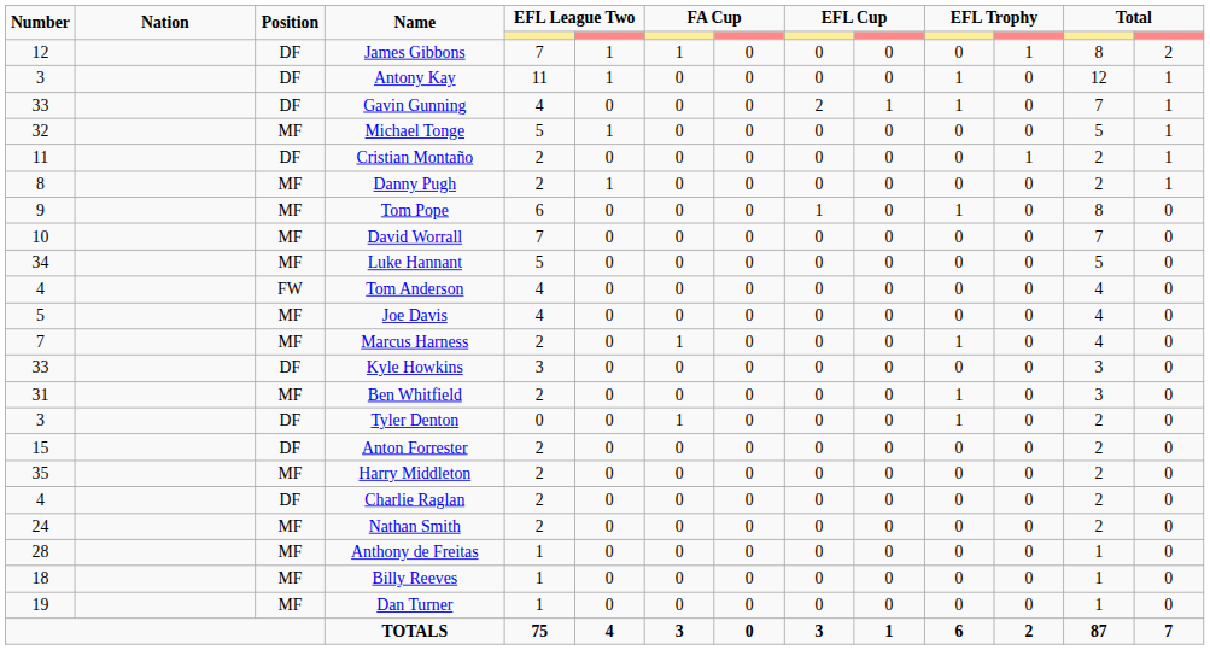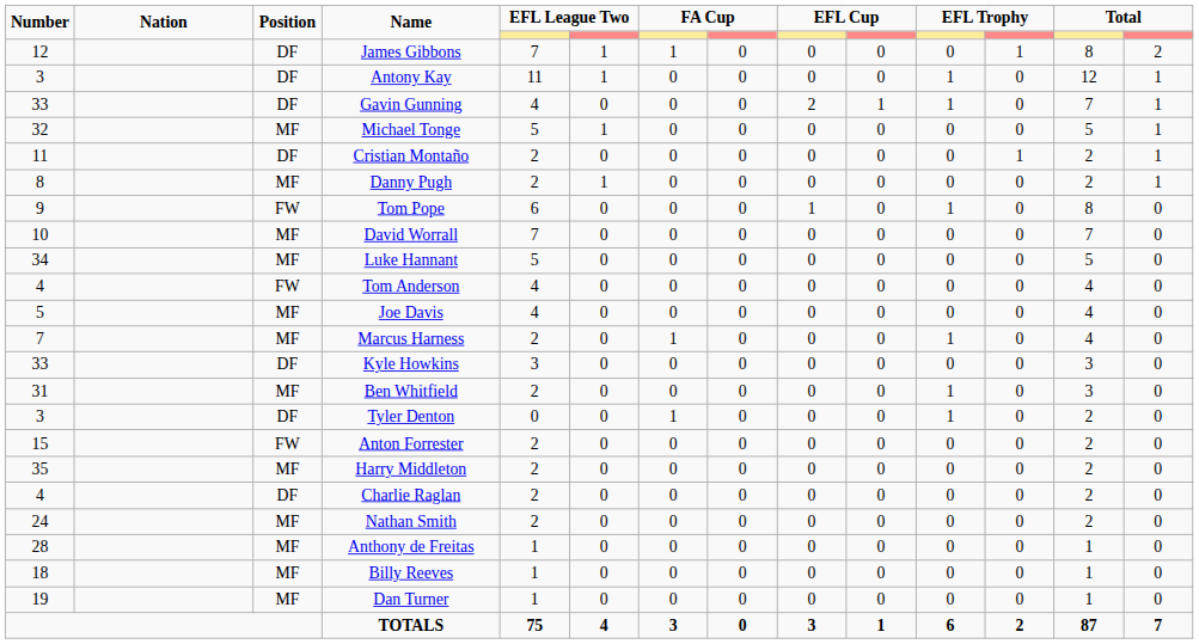Tom Pope | Position: MF -> FW
Anton Forrester | Position: DF -> FW
